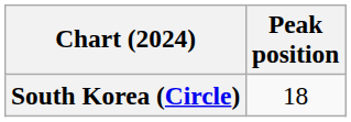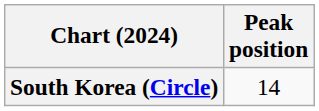South Korea (Circle) | Peak position: 18 -> 14
